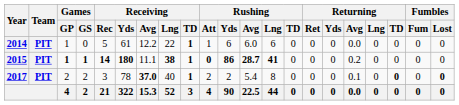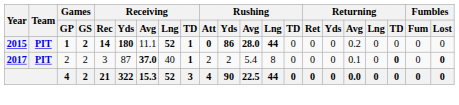- row: 2014 | PIT | 1 | 0 | 5 | 61 | 12.2 | 22 | 1 | 1 | 6 | 6.0 | 6 | 0 | 0 | 0 | 0.0 | 0 | 0 | 0 | 0
2015 | Games / GS: 1 -> 2
2015 | Receiving / Lng: 38 -> 52
2015 | Rushing / Avg: 28.7 -> 28.0
2015 | Rushing / Lng: 41 -> 44
2017 | Receiving / Yds: 78 -> 87
